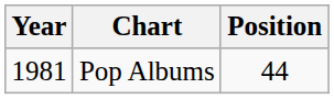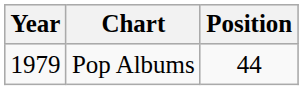Pop Albums | Year: 1981 -> 1979
